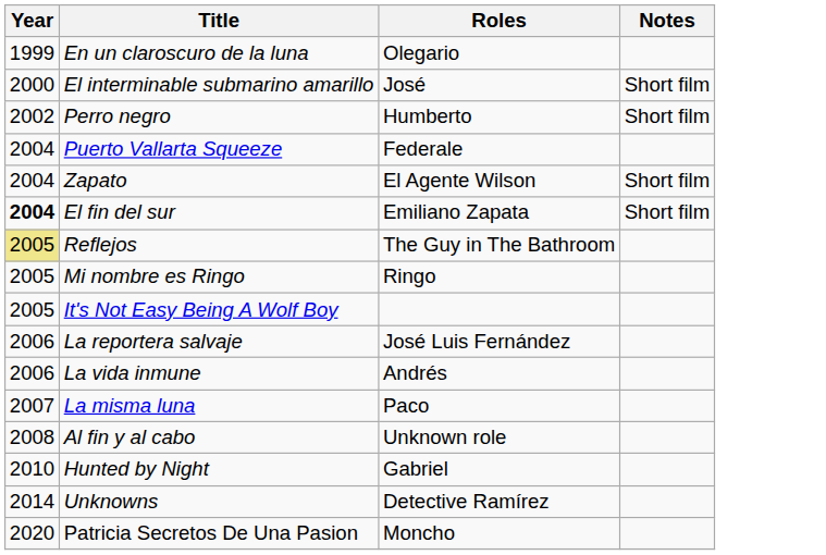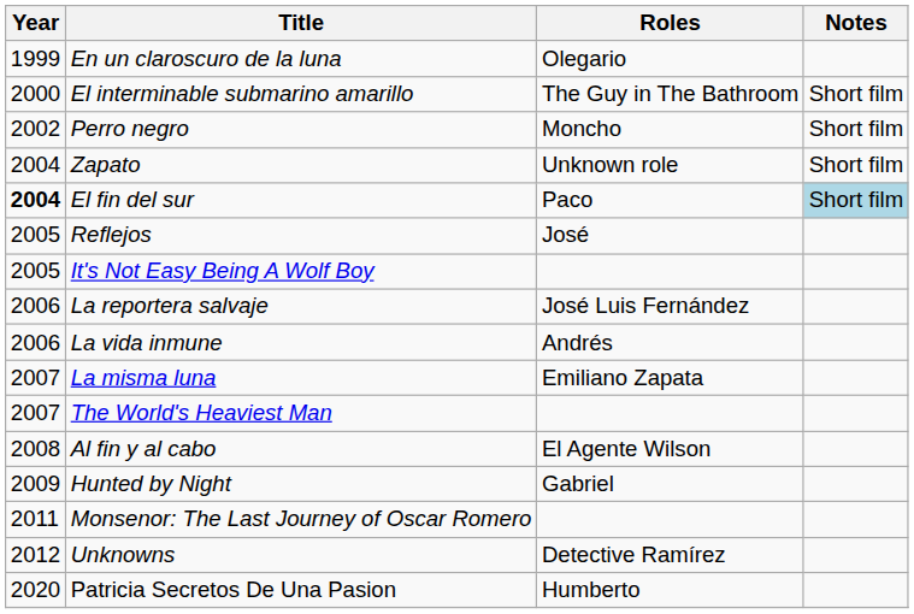El interminable submarino amarillo | Roles: José -> The Guy in The Bathroom
Perro negro | Roles: Humberto -> Moncho
- row: 2004 | Puerto Vallarta Squeeze | Federale
Zapato | Roles: El Agente Wilson -> Unknown role
El fin del sur | Roles: Emiliano Zapata -> Paco
El fin del sur | Notes: no background -> lightblue background
Reflejos | Year: khaki background -> no background
Reflejos | Roles: The Guy in The Bathroom -> José
- row: 2005 | Mi nombre es Ringo | Ringo
La misma luna | Roles: Paco -> Emiliano Zapata
+ row: 2007 | The World's Heaviest Man
Al fin y al cabo | Roles: Unknown role -> El Agente Wilson
Hunted by Night | Year: 2010 -> 2009
+ row: 2011 | Monsenor: The Last Journey of Oscar Romero
Unknowns | Year: 2014 -> 2012
Patricia Secretos De Una Pasion | Roles: Moncho -> Humberto
